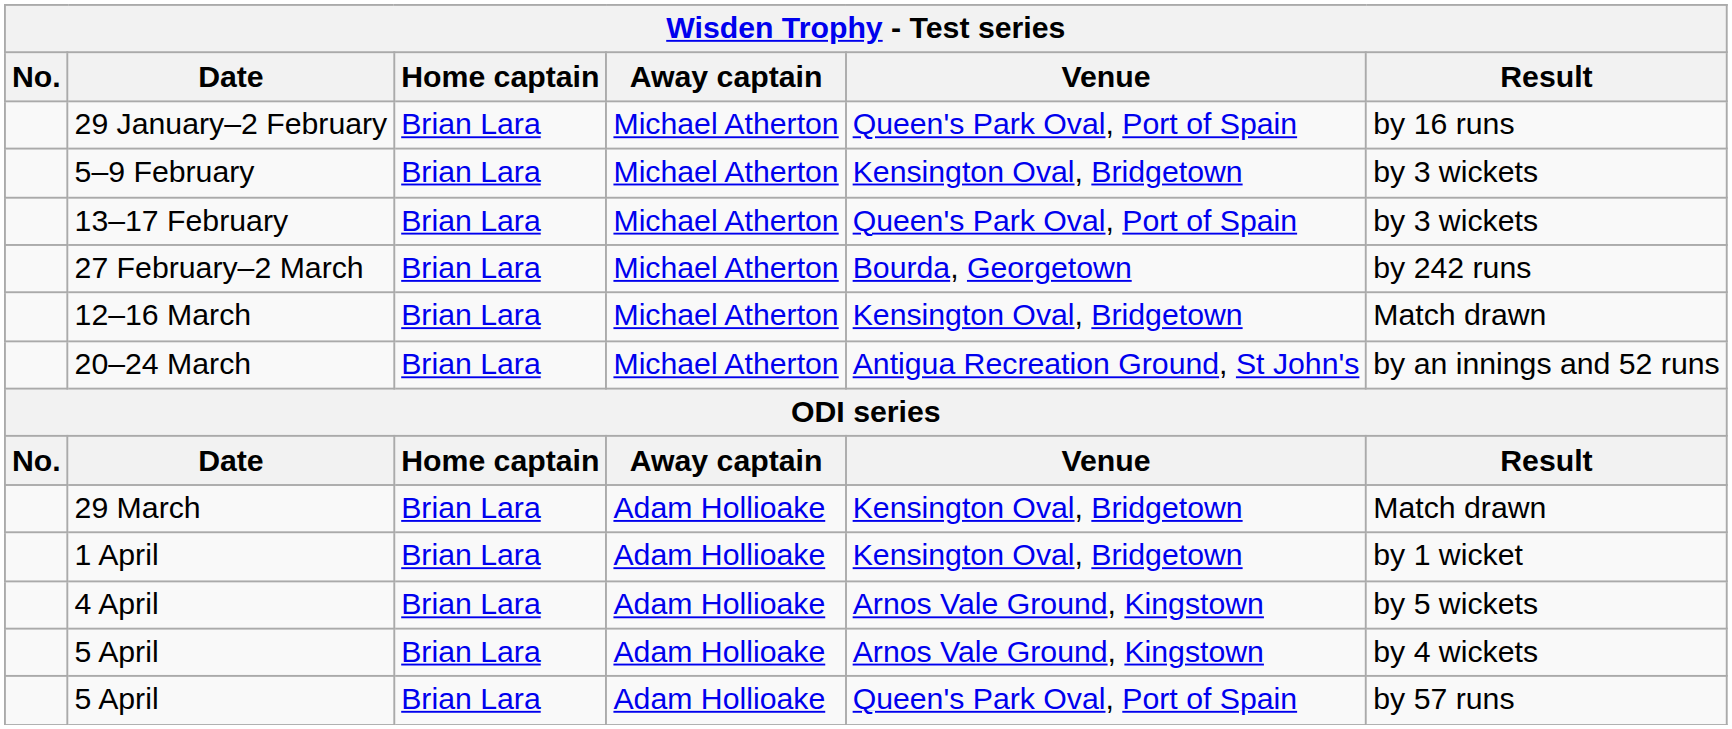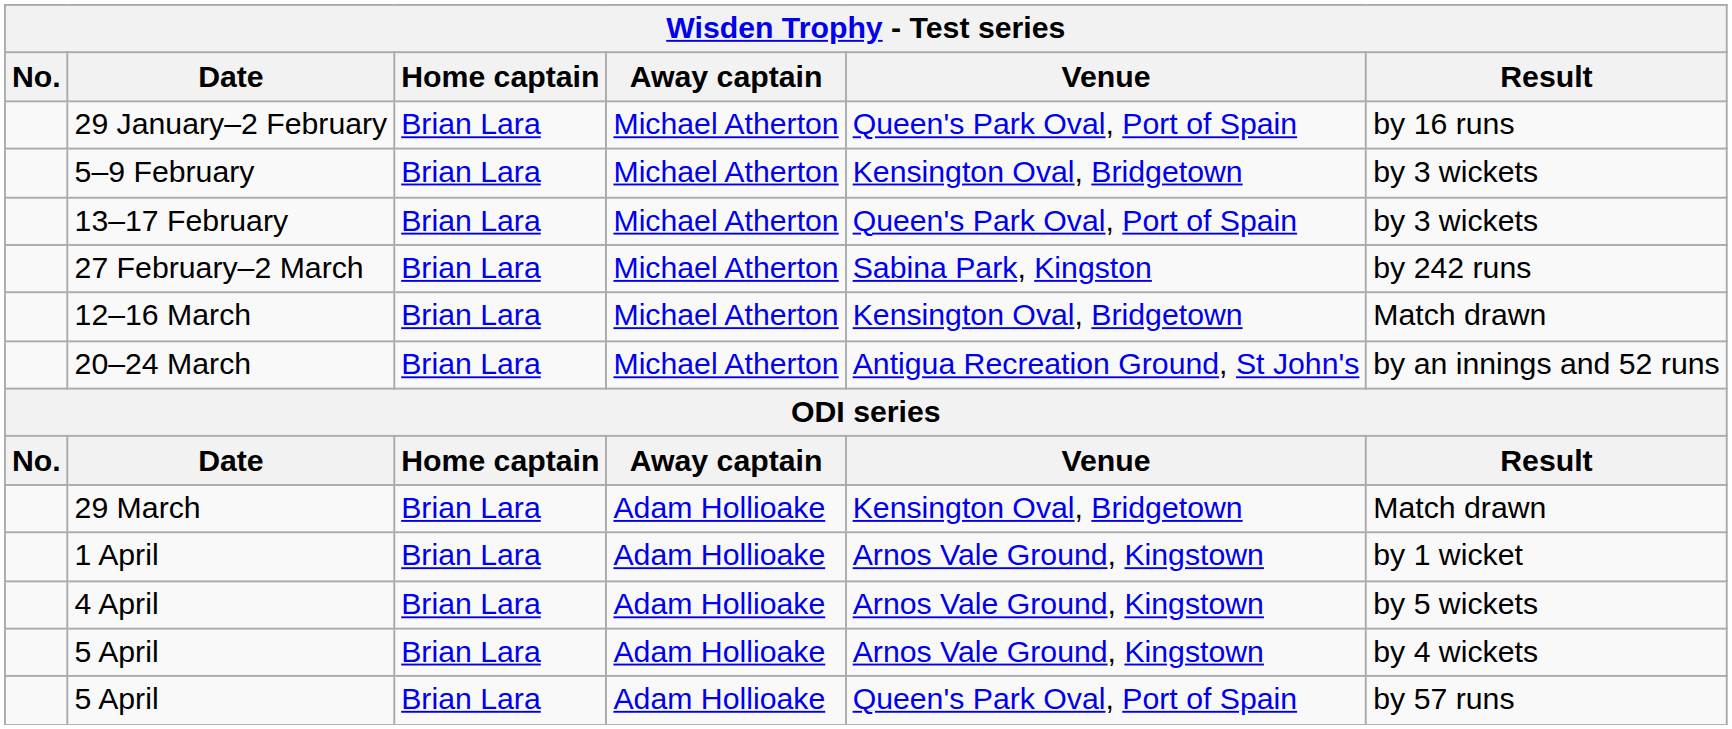27 February–2 March | Venue: Bourda, Georgetown -> Sabina Park, Kingston
1 April | Venue: Kensington Oval, Bridgetown -> Arnos Vale Ground, Kingstown
